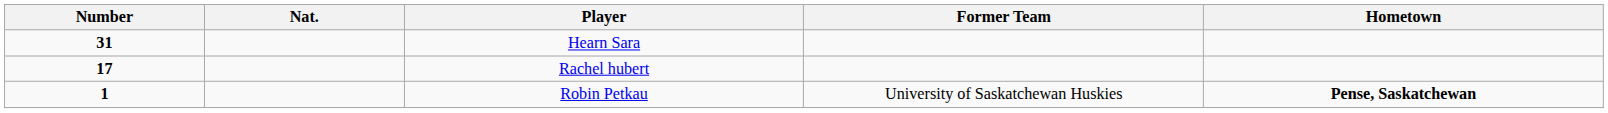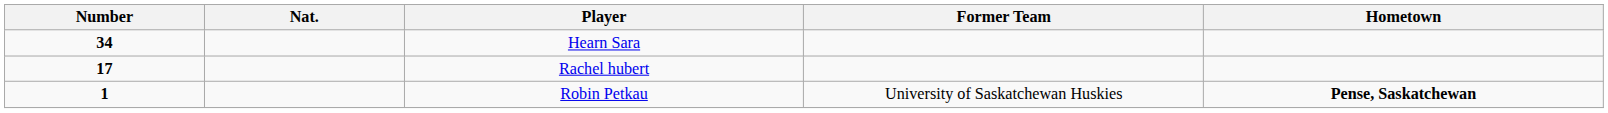Hearn Sara | Number: 31 -> 34
